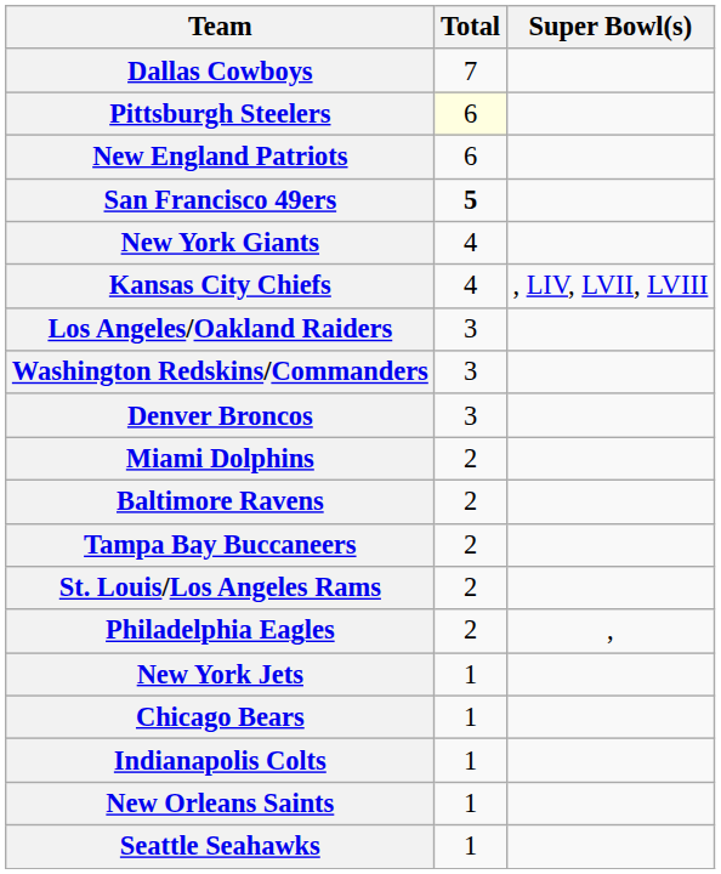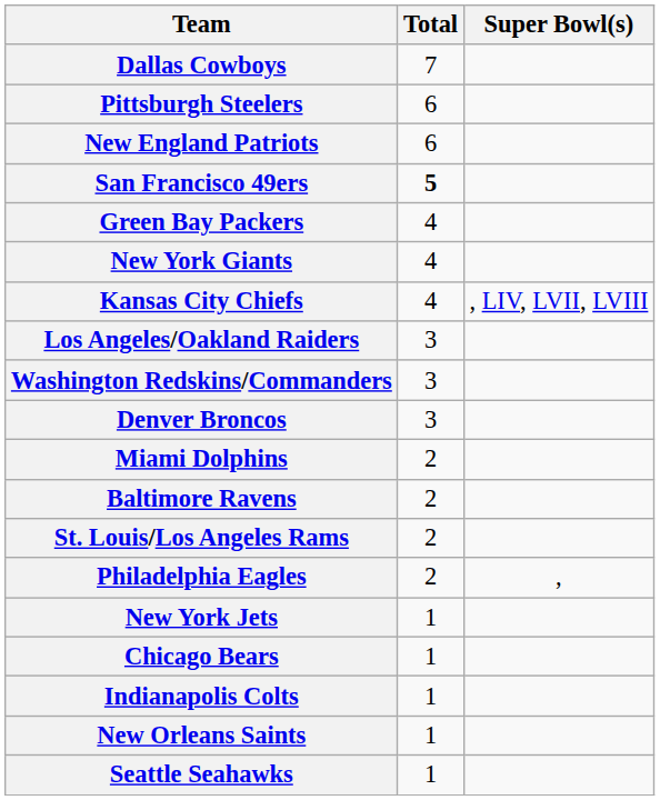Pittsburgh Steelers | Total: lightyellow background -> no background
+ row: Green Bay Packers | 4
- row: Tampa Bay Buccaneers | 2
